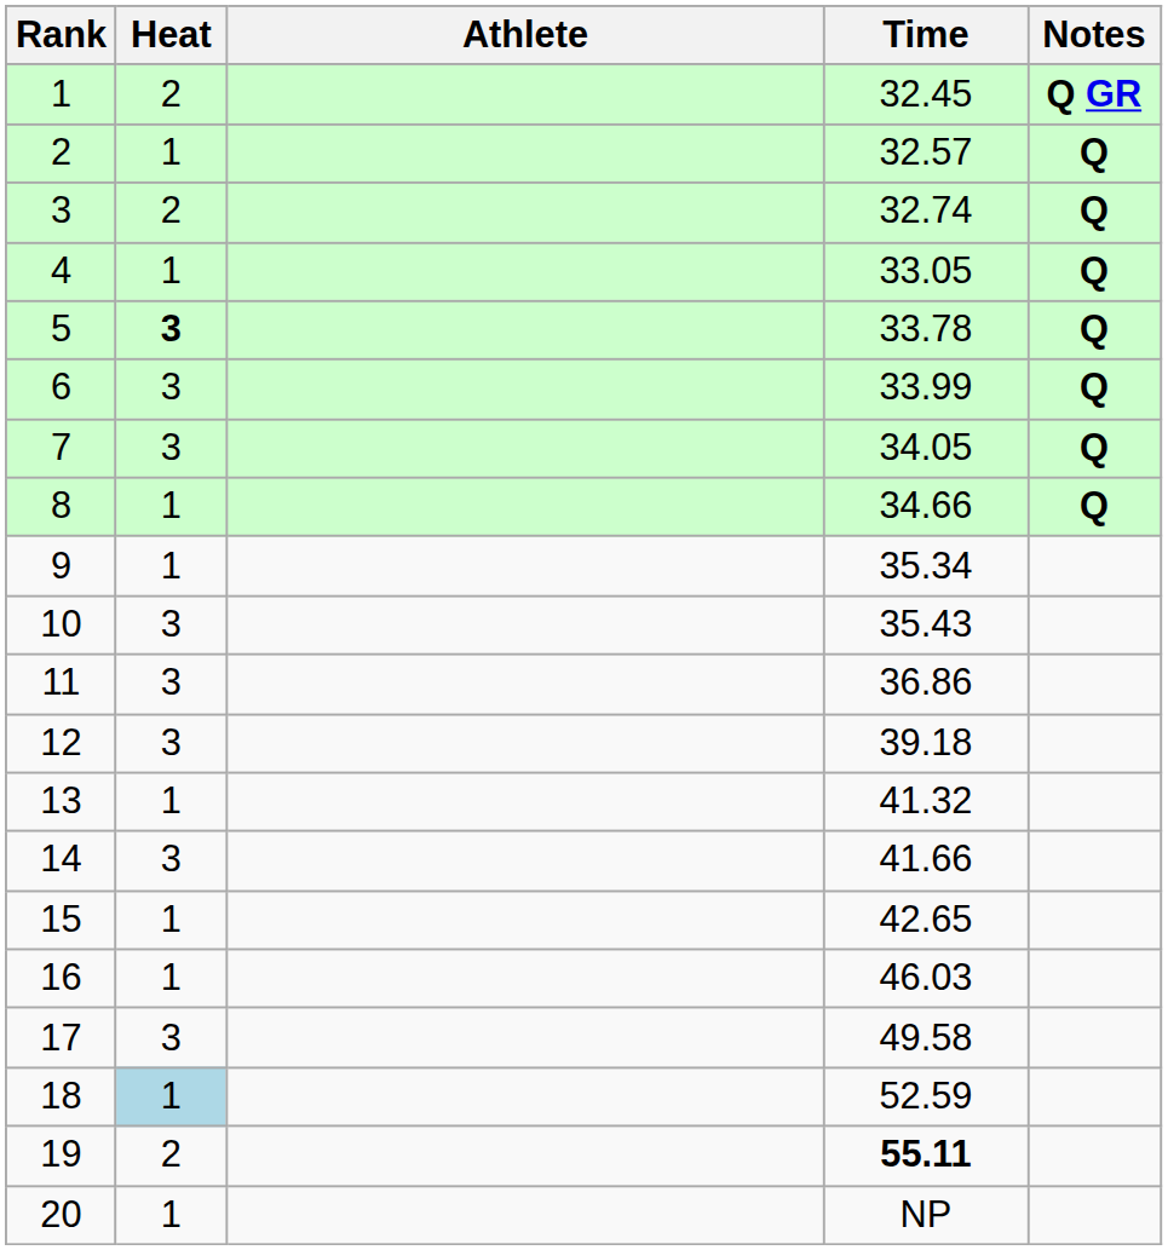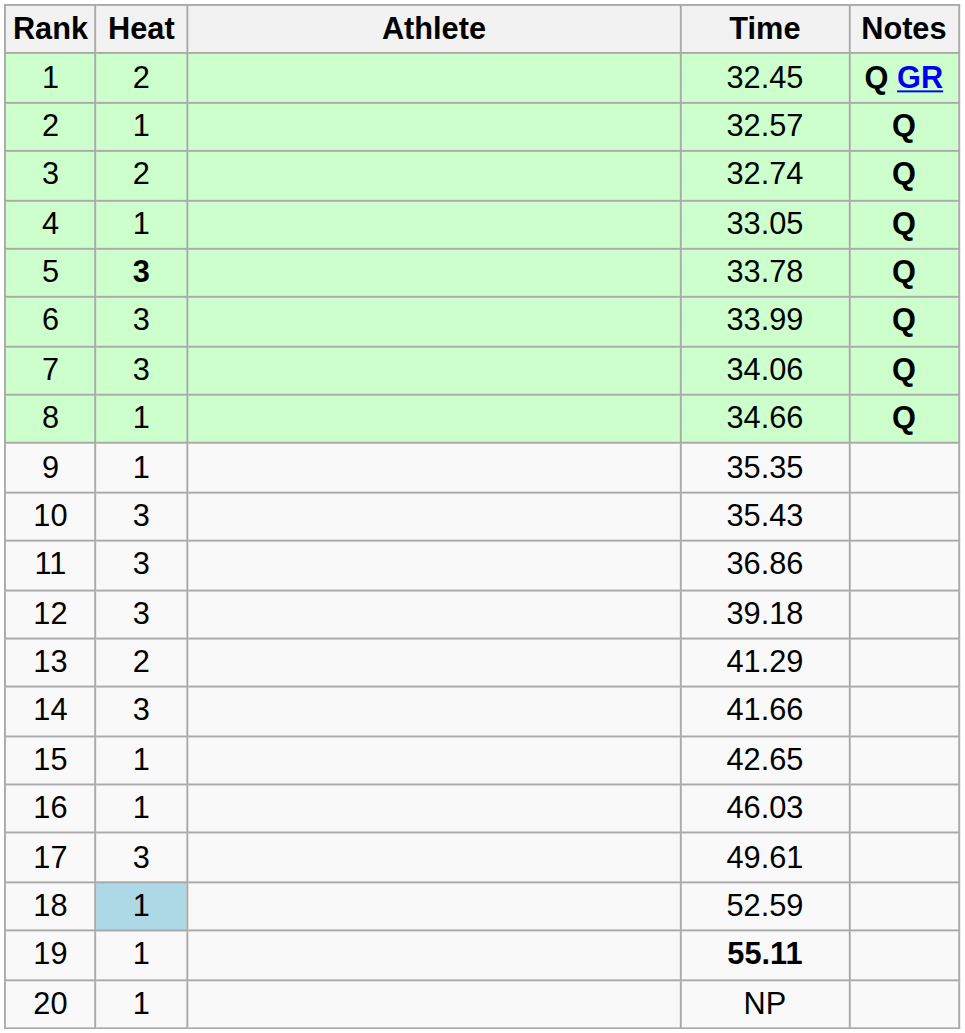7 | Time: 34.05 -> 34.06
9 | Time: 35.34 -> 35.35
13 | Heat: 1 -> 2
13 | Time: 41.32 -> 41.29
17 | Time: 49.58 -> 49.61
19 | Heat: 2 -> 1
